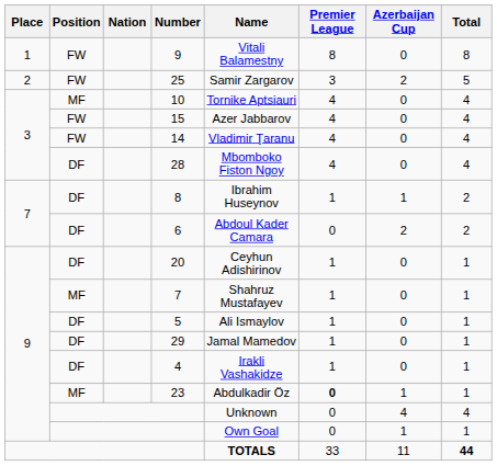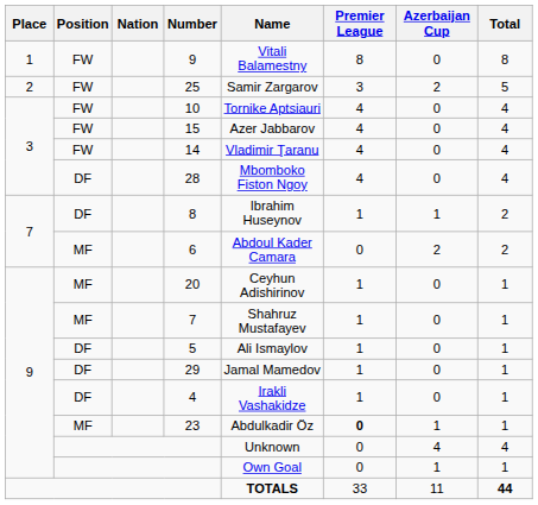10 | Position: MF -> FW
6 | Position: DF -> MF
20 | Position: DF -> MF
